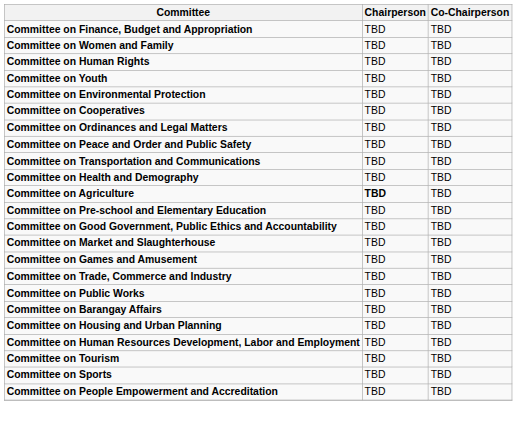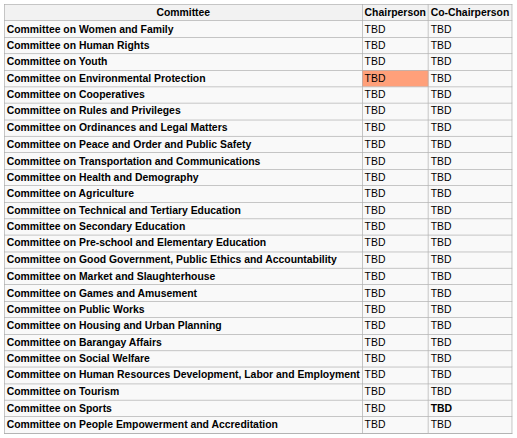- row: Committee on Finance, Budget and Appropriation | TBD | TBD
Committee on Environmental Protection | Chairperson: no background -> lightsalmon background
+ row: Committee on Rules and Privileges | TBD | TBD
Committee on Agriculture | Chairperson: bold -> normal
+ row: Committee on Technical and Tertiary Education | TBD | TBD
+ row: Committee on Secondary Education | TBD | TBD
- row: Committee on Trade, Commerce and Industry | TBD | TBD
rows swapped: Committee on Housing and Urban Planning <-> Committee on Barangay Affairs
+ row: Committee on Social Welfare | TBD | TBD
Committee on Sports | Co-Chairperson: normal -> bold
